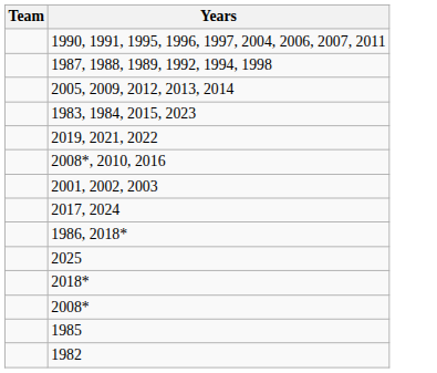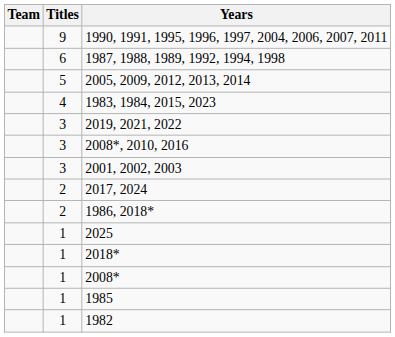+ column: Titles | 9 | 6 | 5 | 4 | 3 | 3 | 3 | 2 | 2 | 1 | 1 | 1 | 1 | 1
